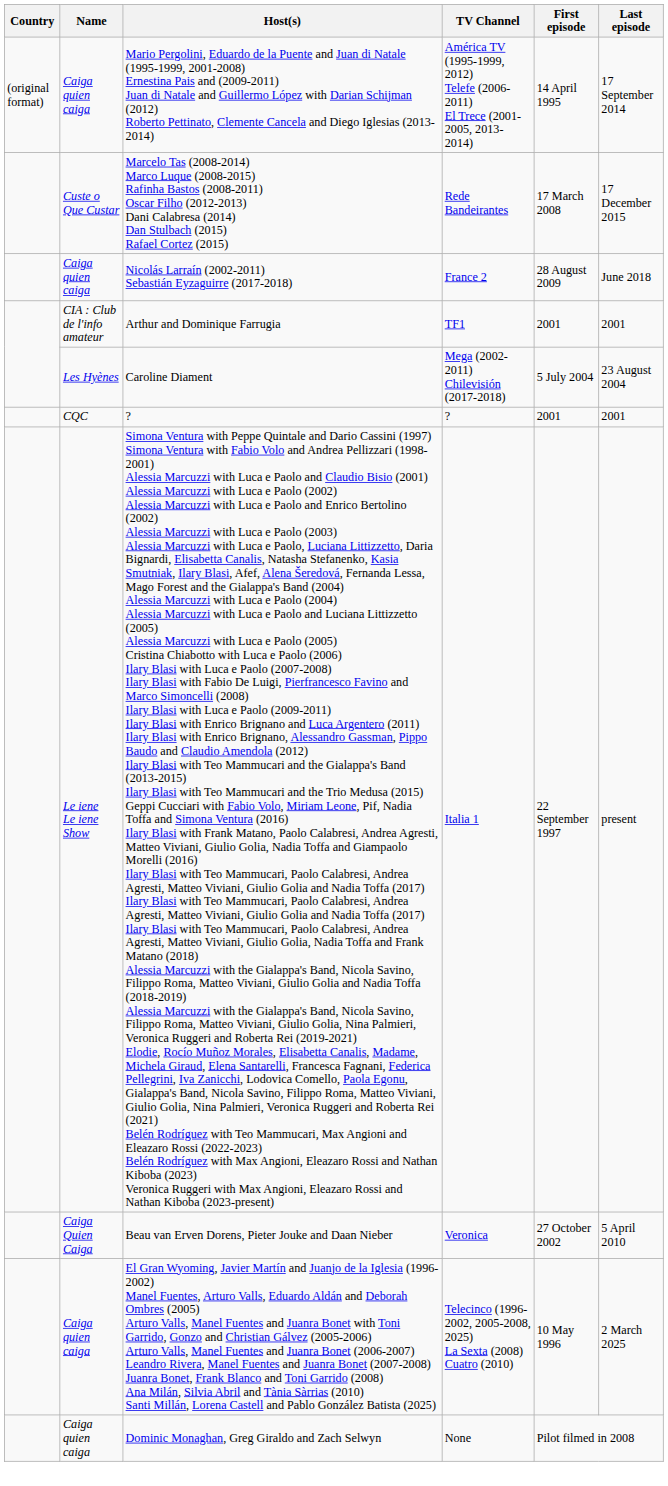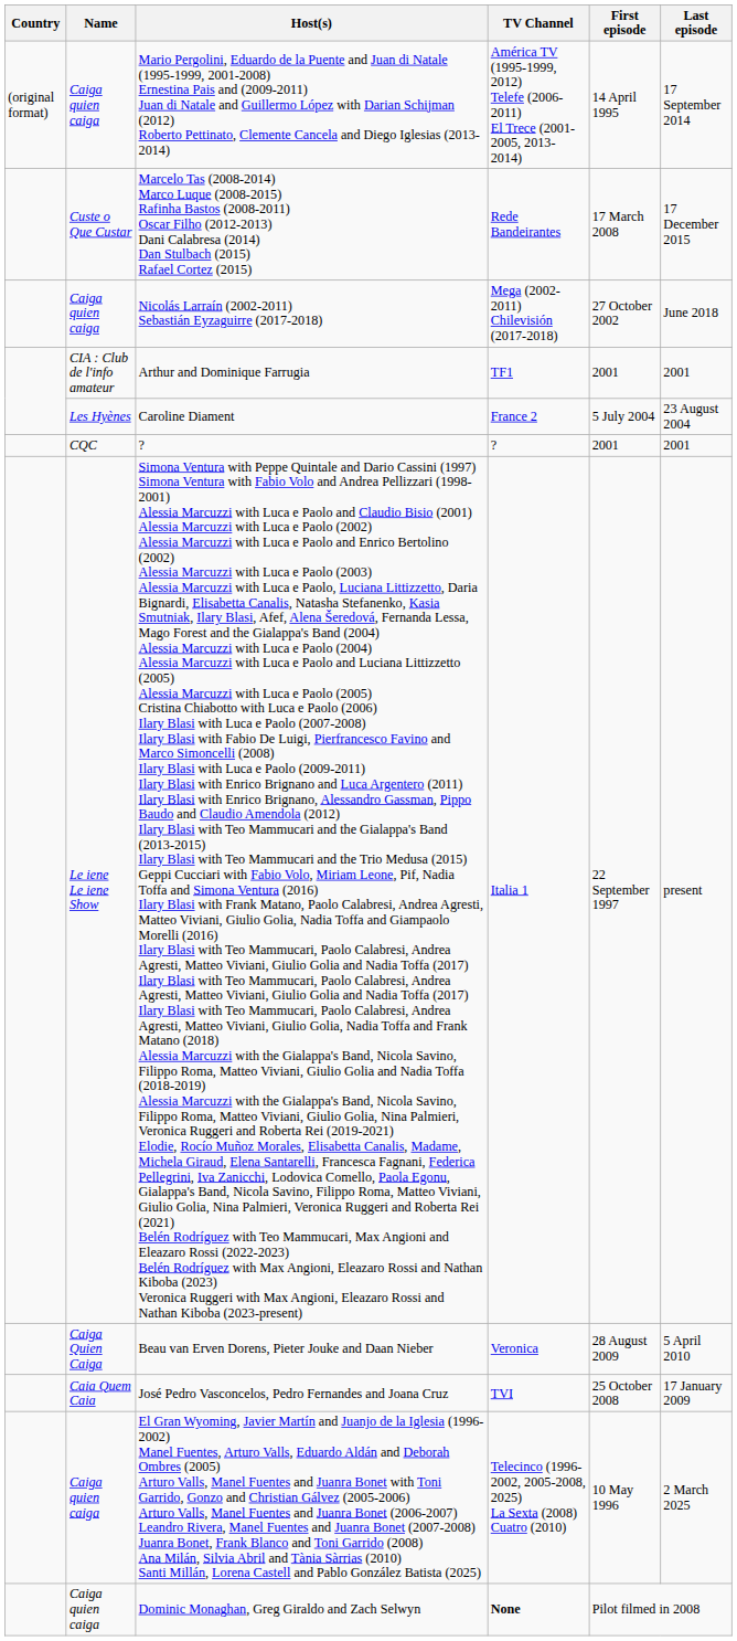Nicolás Larraín (2002-2011) Sebastián Eyzaguirre (2017-2018) | TV Channel: France 2 -> Mega (2002-2011) Chilevisión (2017-2018)
Nicolás Larraín (2002-2011) Sebastián Eyzaguirre (2017-2018) | First episode: 28 August 2009 -> 27 October 2002
Caroline Diament | TV Channel: Mega (2002-2011) Chilevisión (2017-2018) -> France 2
Beau van Erven Dorens, Pieter Jouke and Daan Nieber | First episode: 27 October 2002 -> 28 August 2009
+ row: Caia Quem Caia | José Pedro Vasconcelos, Pedro Fernandes and Joana Cruz | TVI | 25 October 2008 | 17 January 2009
Dominic Monaghan, Greg Giraldo and Zach Selwyn | TV Channel: normal -> bold
